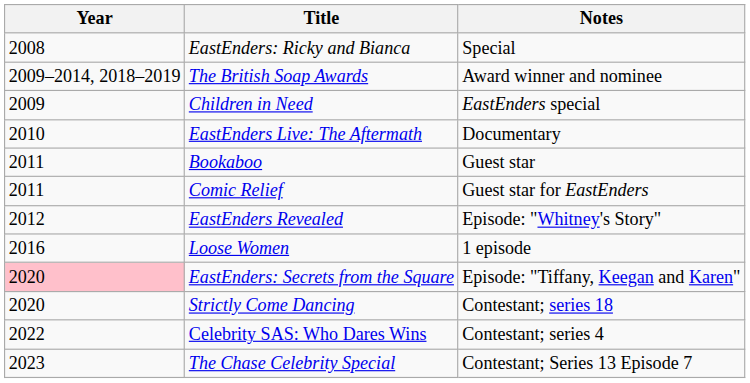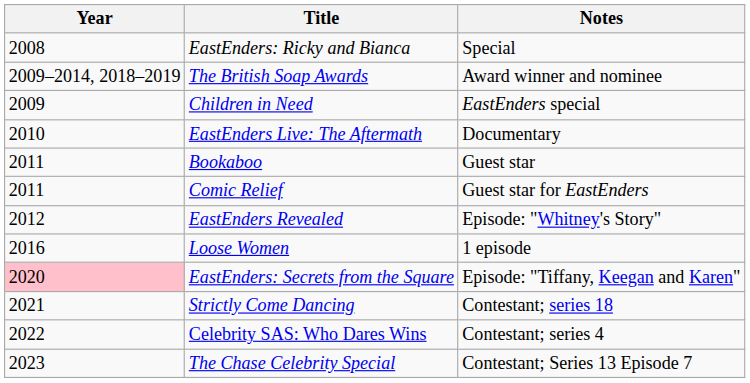Strictly Come Dancing | Year: 2020 -> 2021
